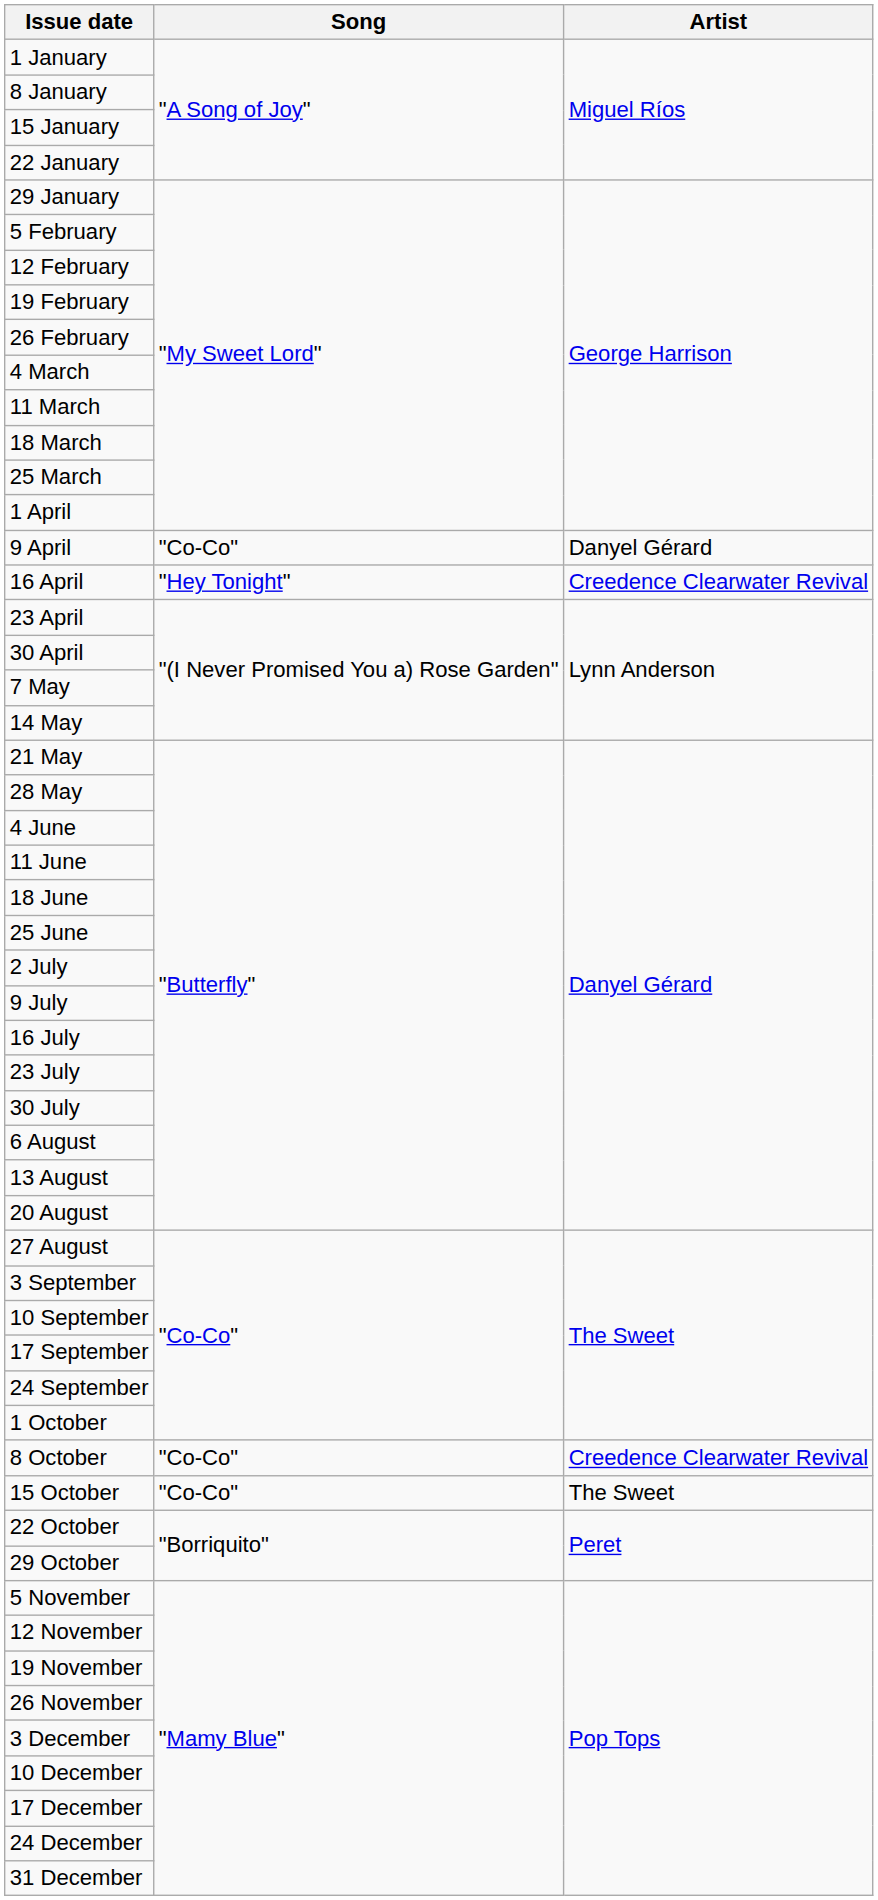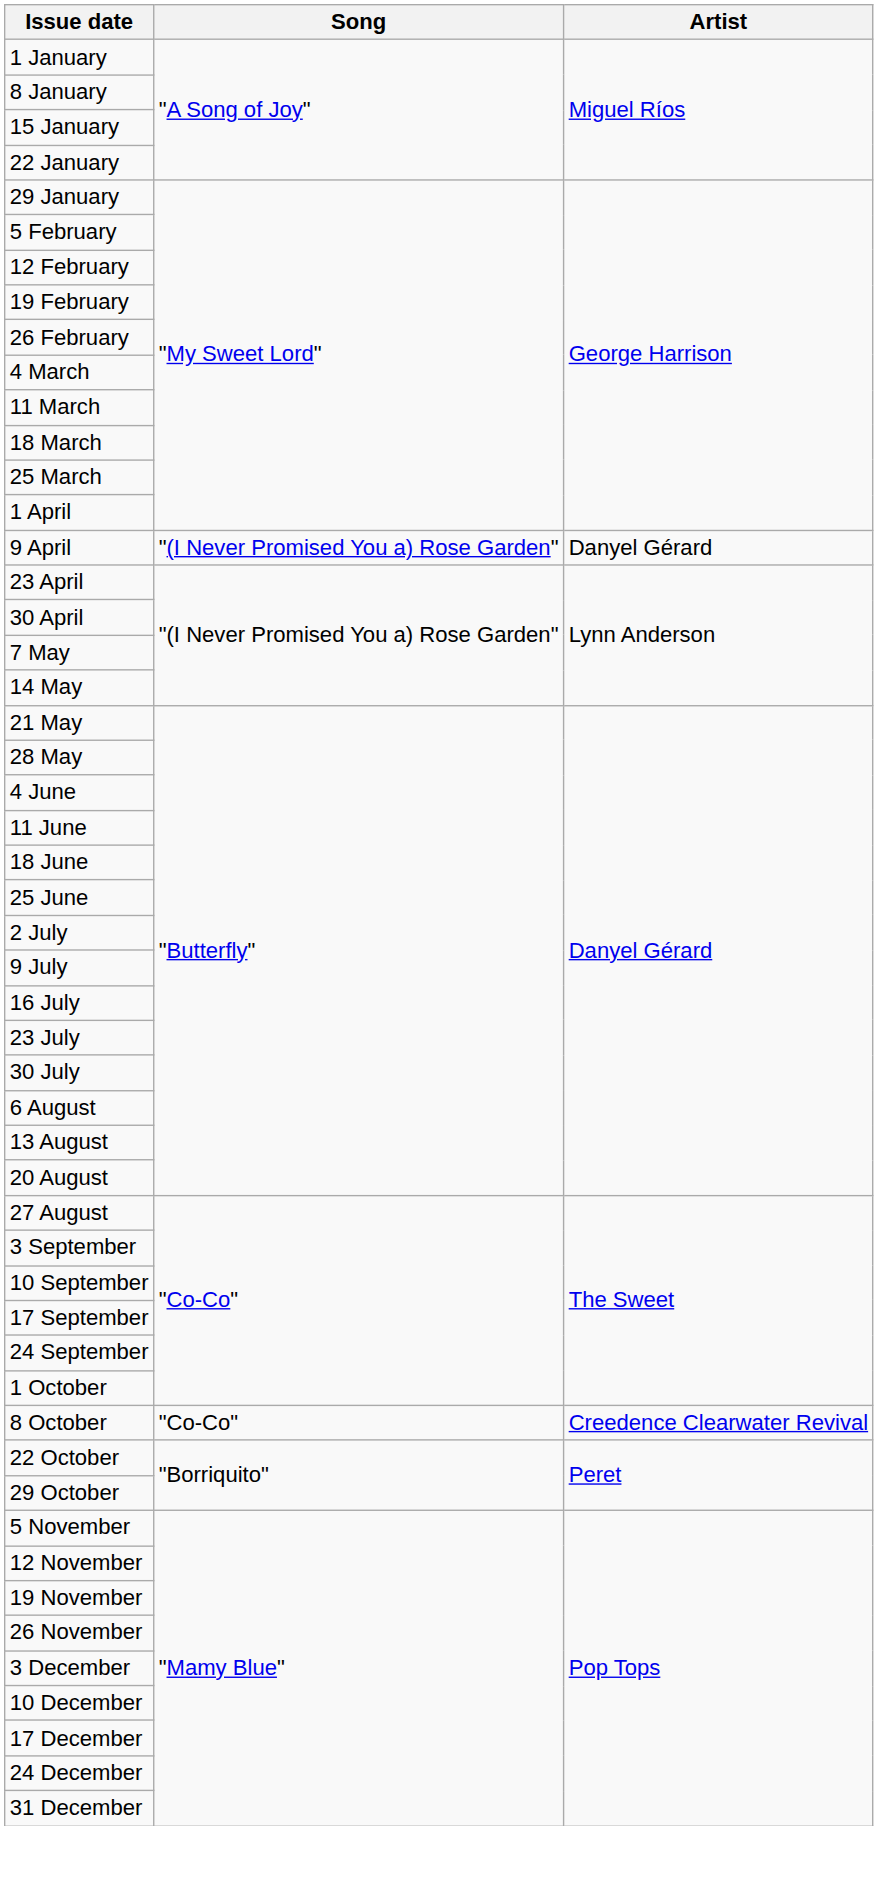9 April | Song: "Co-Co" -> "(I Never Promised You a) Rose Garden"
- row: 16 April | "Hey Tonight" | Creedence Clearwater Revival
- row: 15 October | "Co-Co" | The Sweet
